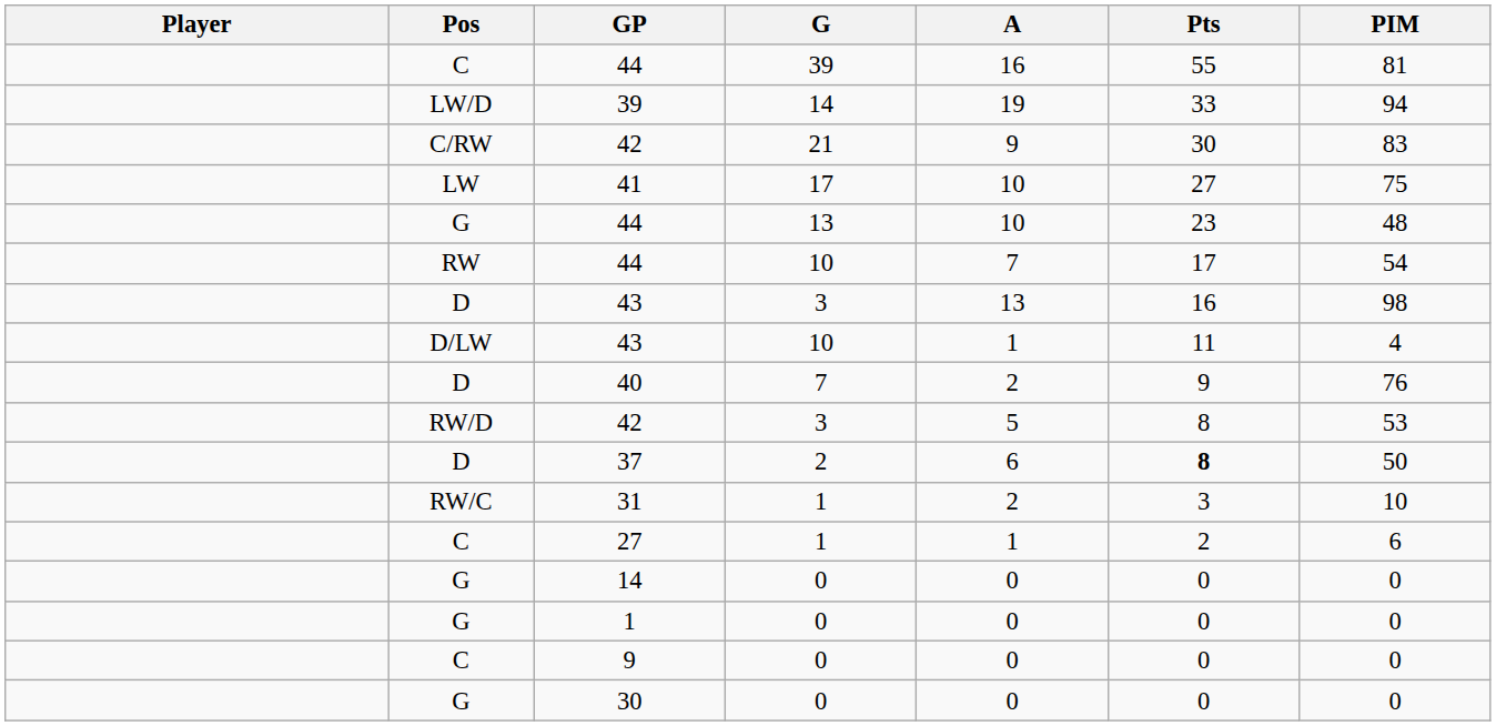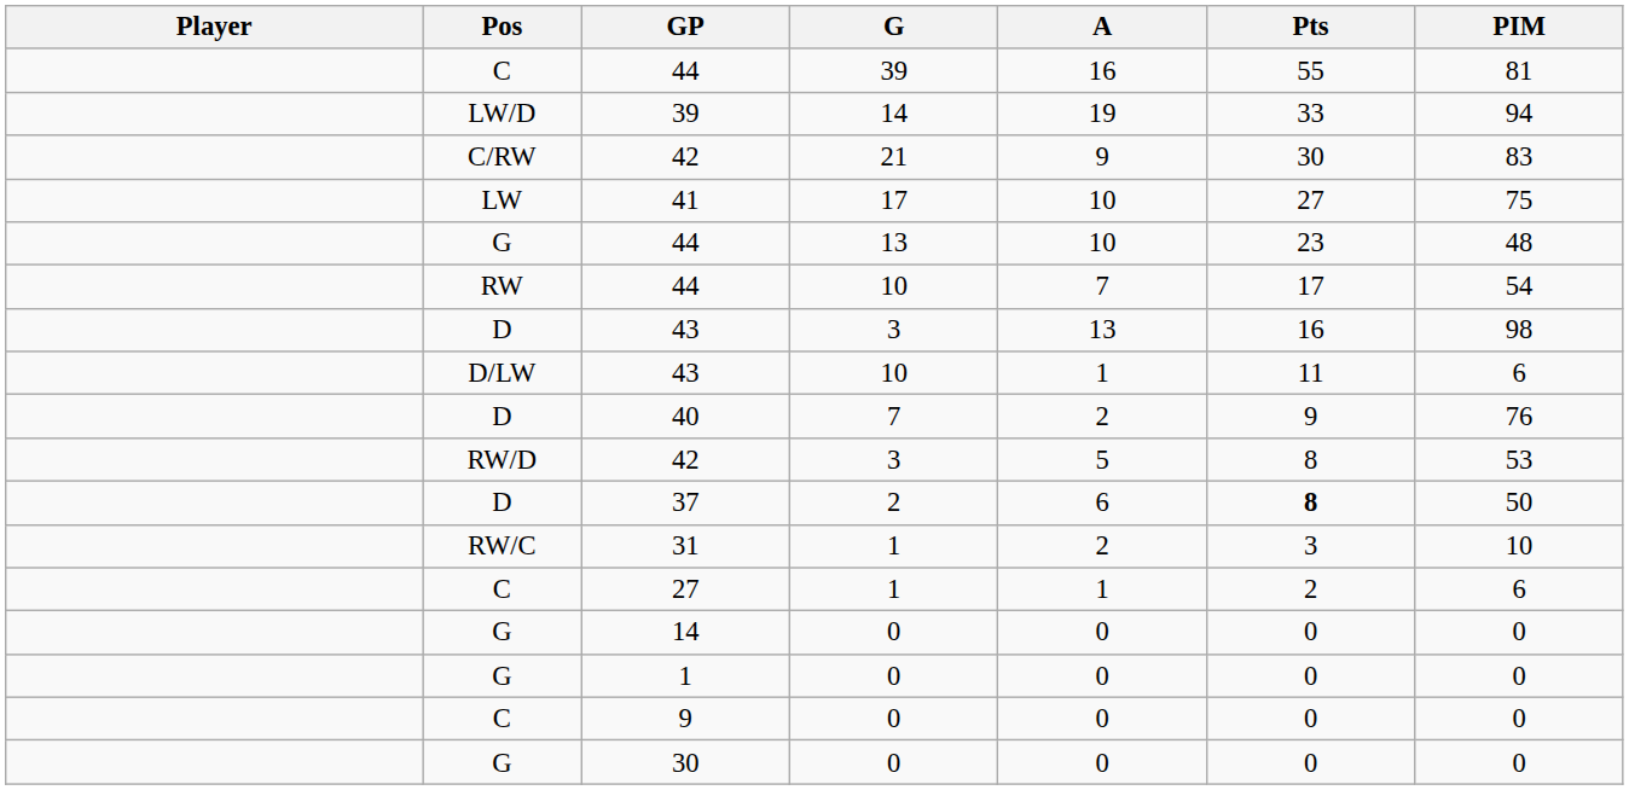43 / 10 | PIM: 4 -> 6
